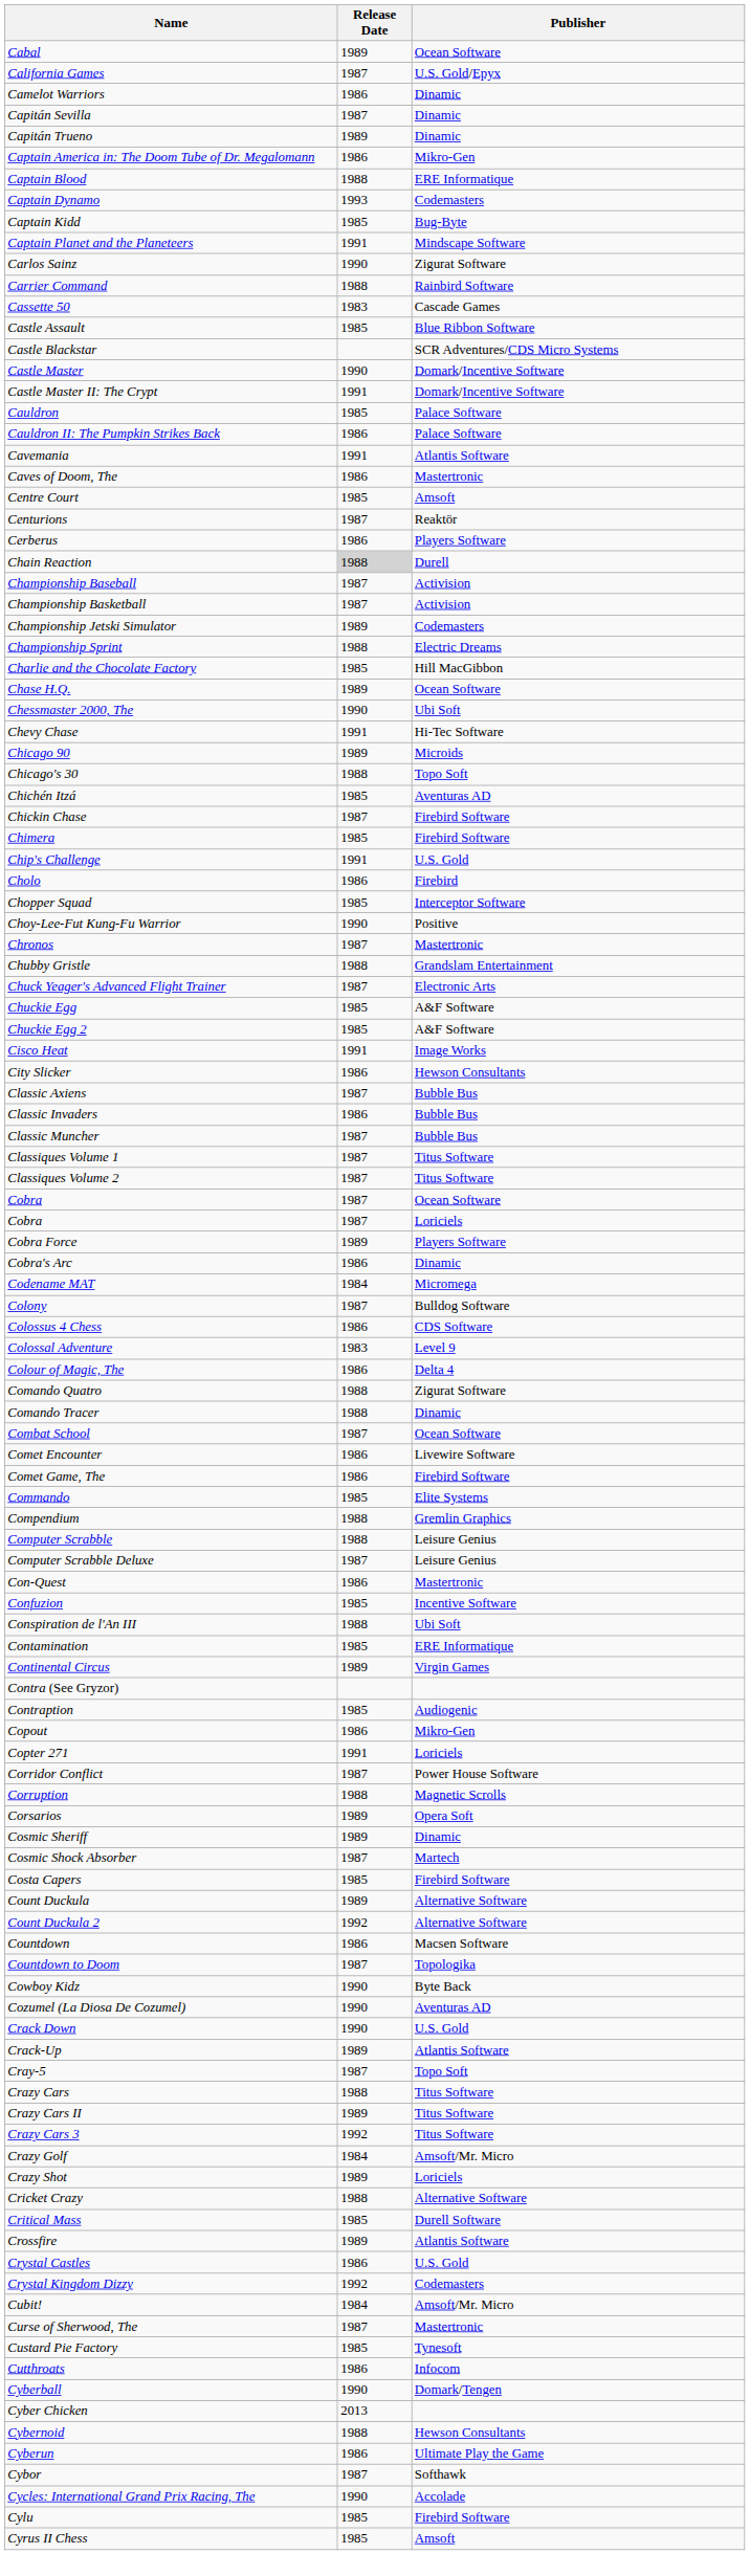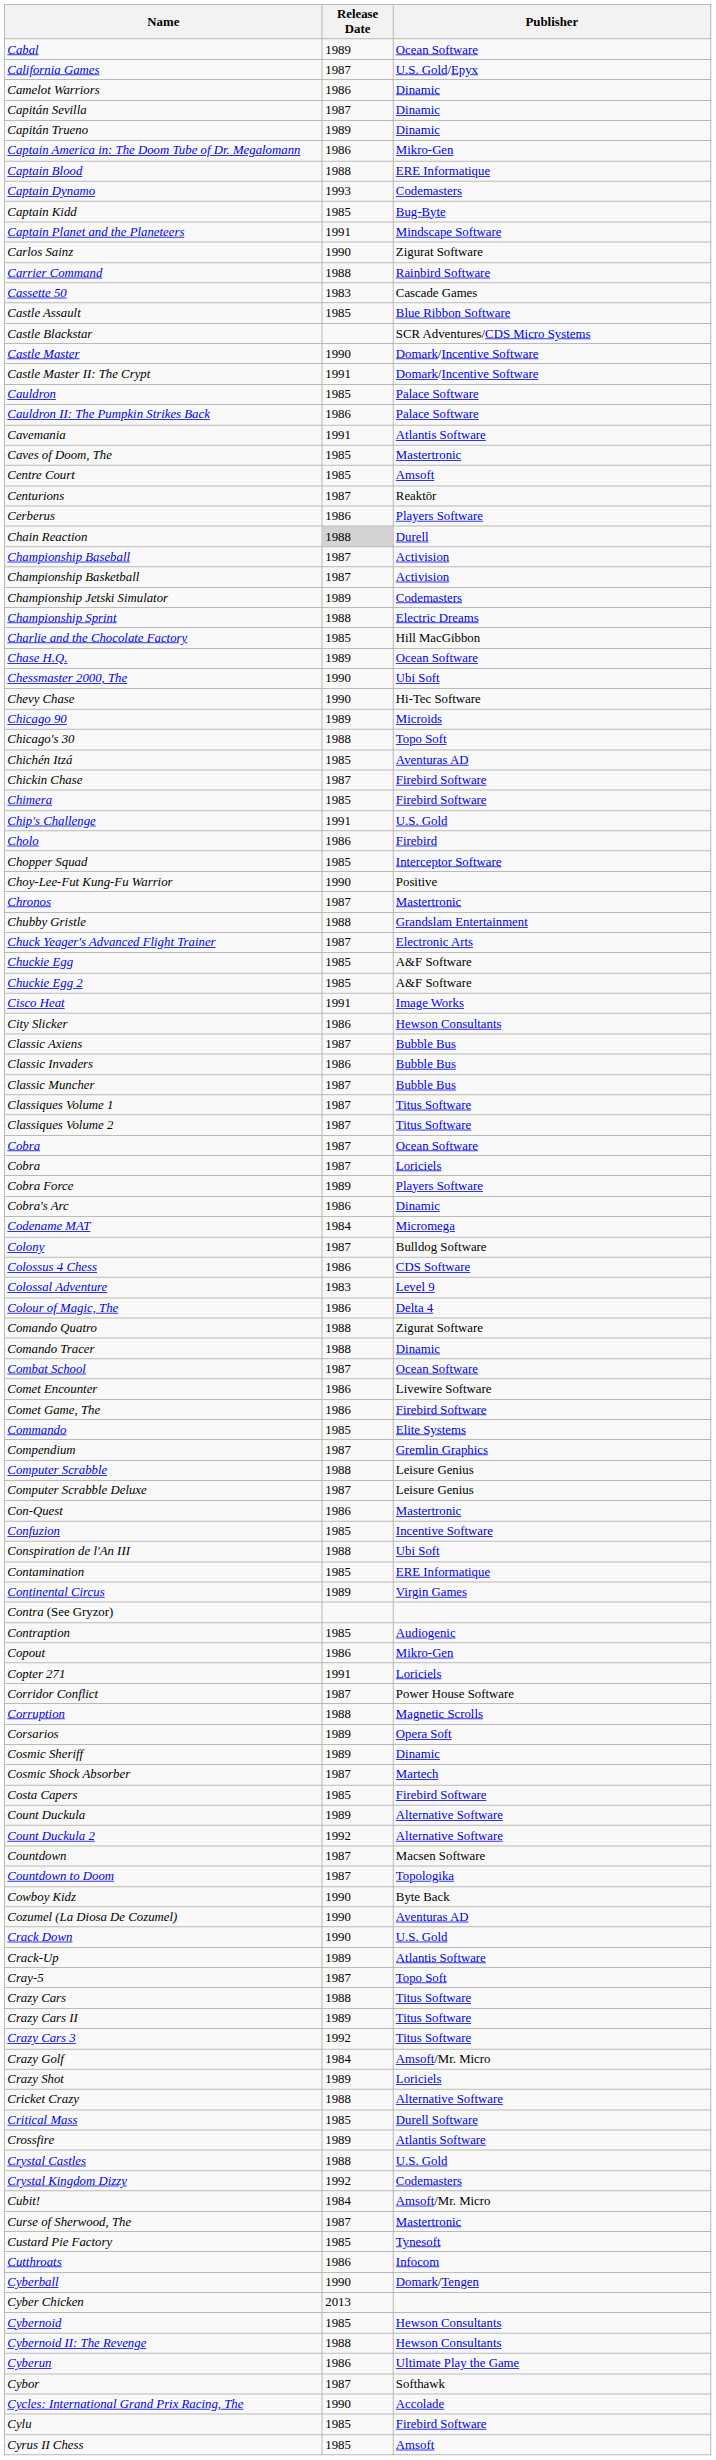Caves of Doom, The | Release Date: 1986 -> 1985
Chevy Chase | Release Date: 1991 -> 1990
Compendium | Release Date: 1988 -> 1987
Countdown | Release Date: 1986 -> 1987
Crystal Castles | Release Date: 1986 -> 1988
Cybernoid | Release Date: 1988 -> 1985
+ row: Cybernoid II: The Revenge | 1988 | Hewson Consultants
